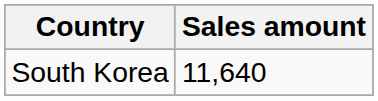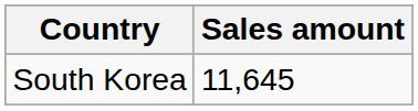South Korea | Sales amount: 11,640 -> 11,645
